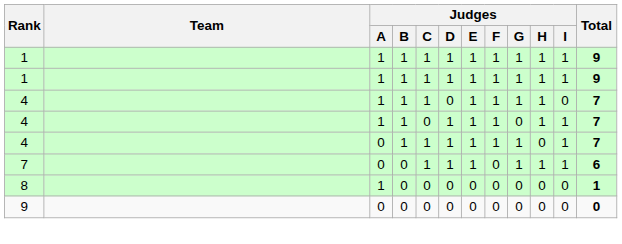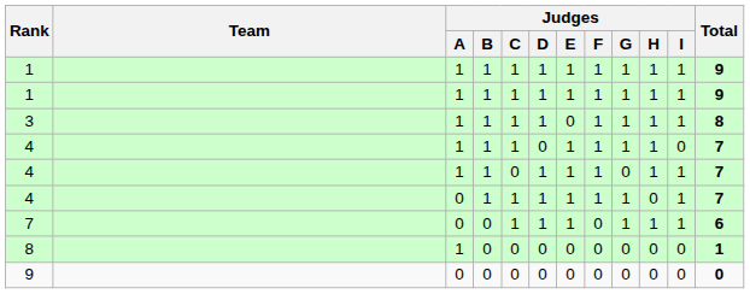+ row: 3 | 1 | 1 | 1 | 1 | 0 | 1 | 1 | 1 | 1 | 8
